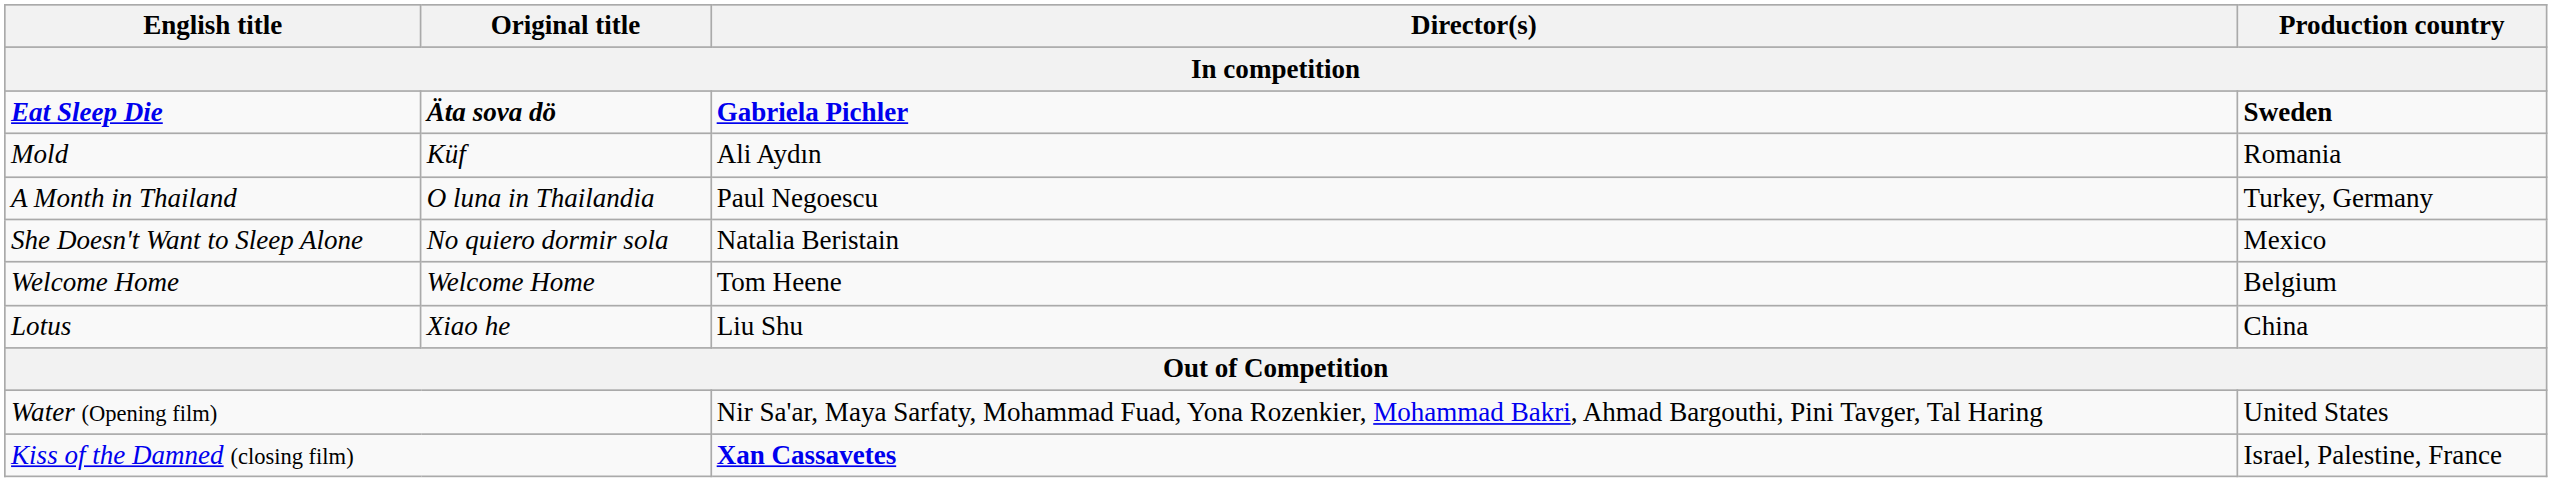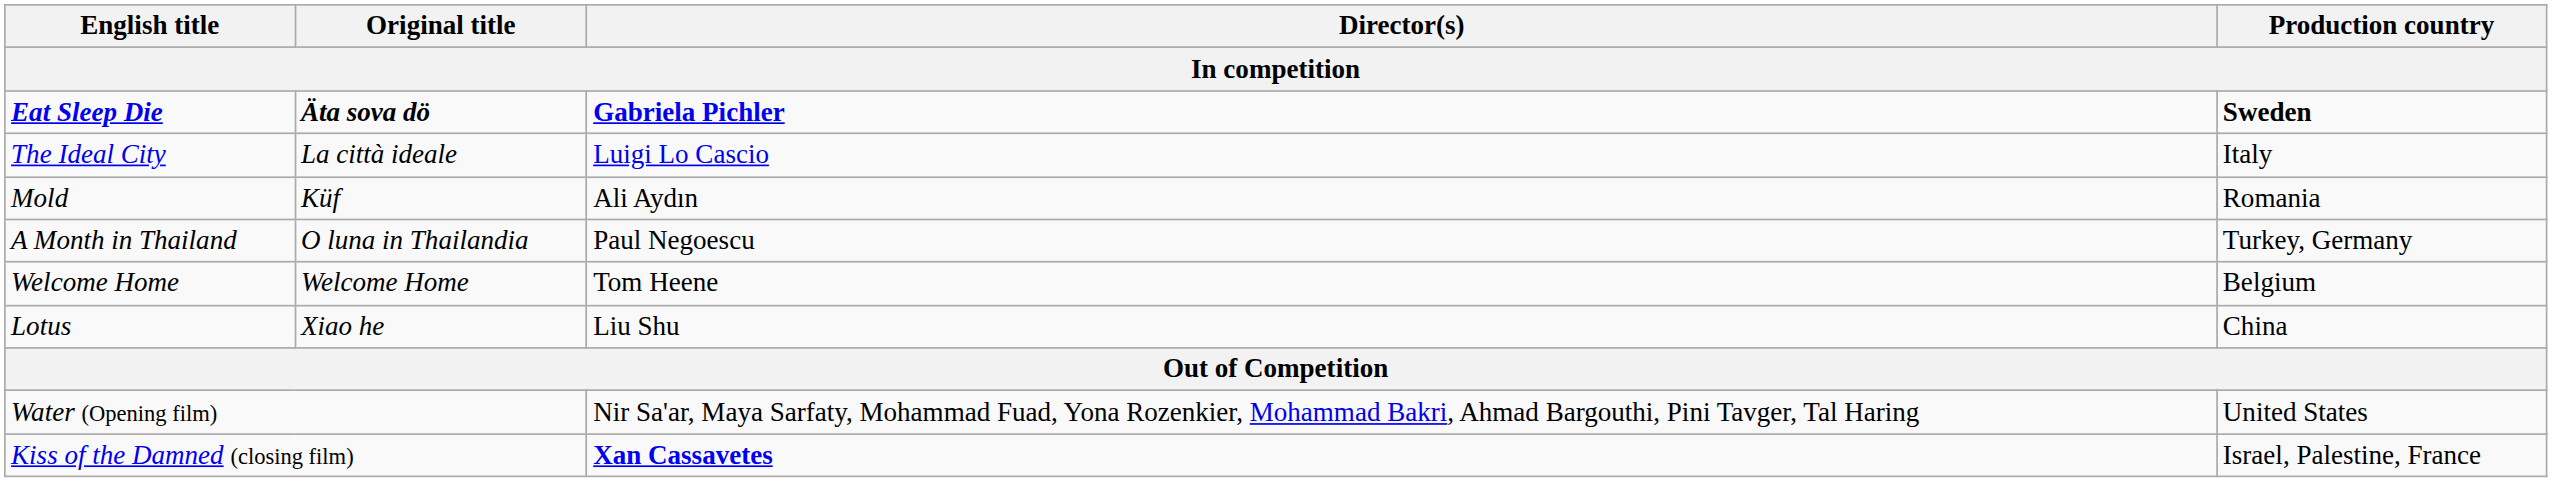+ row: The Ideal City | La città ideale | Luigi Lo Cascio | Italy
- row: She Doesn't Want to Sleep Alone | No quiero dormir sola | Natalia Beristain | Mexico
